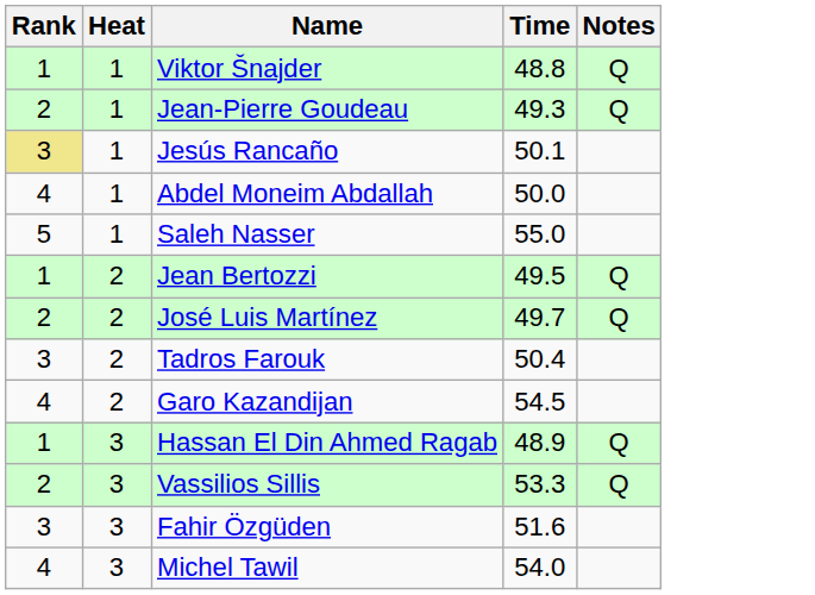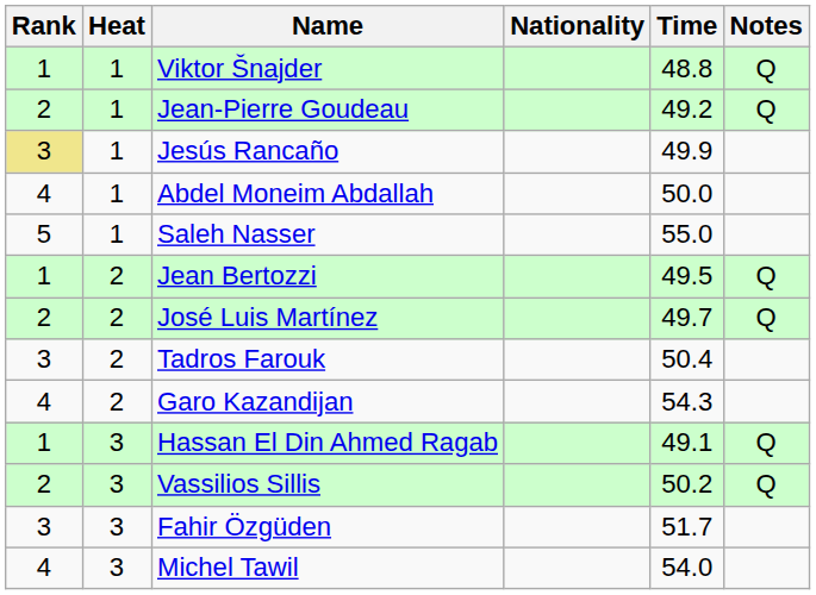+ column: Nationality
Jean-Pierre Goudeau | Time: 49.3 -> 49.2
Jesús Rancaño | Time: 50.1 -> 49.9
Garo Kazandijan | Time: 54.5 -> 54.3
Hassan El Din Ahmed Ragab | Time: 48.9 -> 49.1
Vassilios Sillis | Time: 53.3 -> 50.2
Fahir Özgüden | Time: 51.6 -> 51.7
